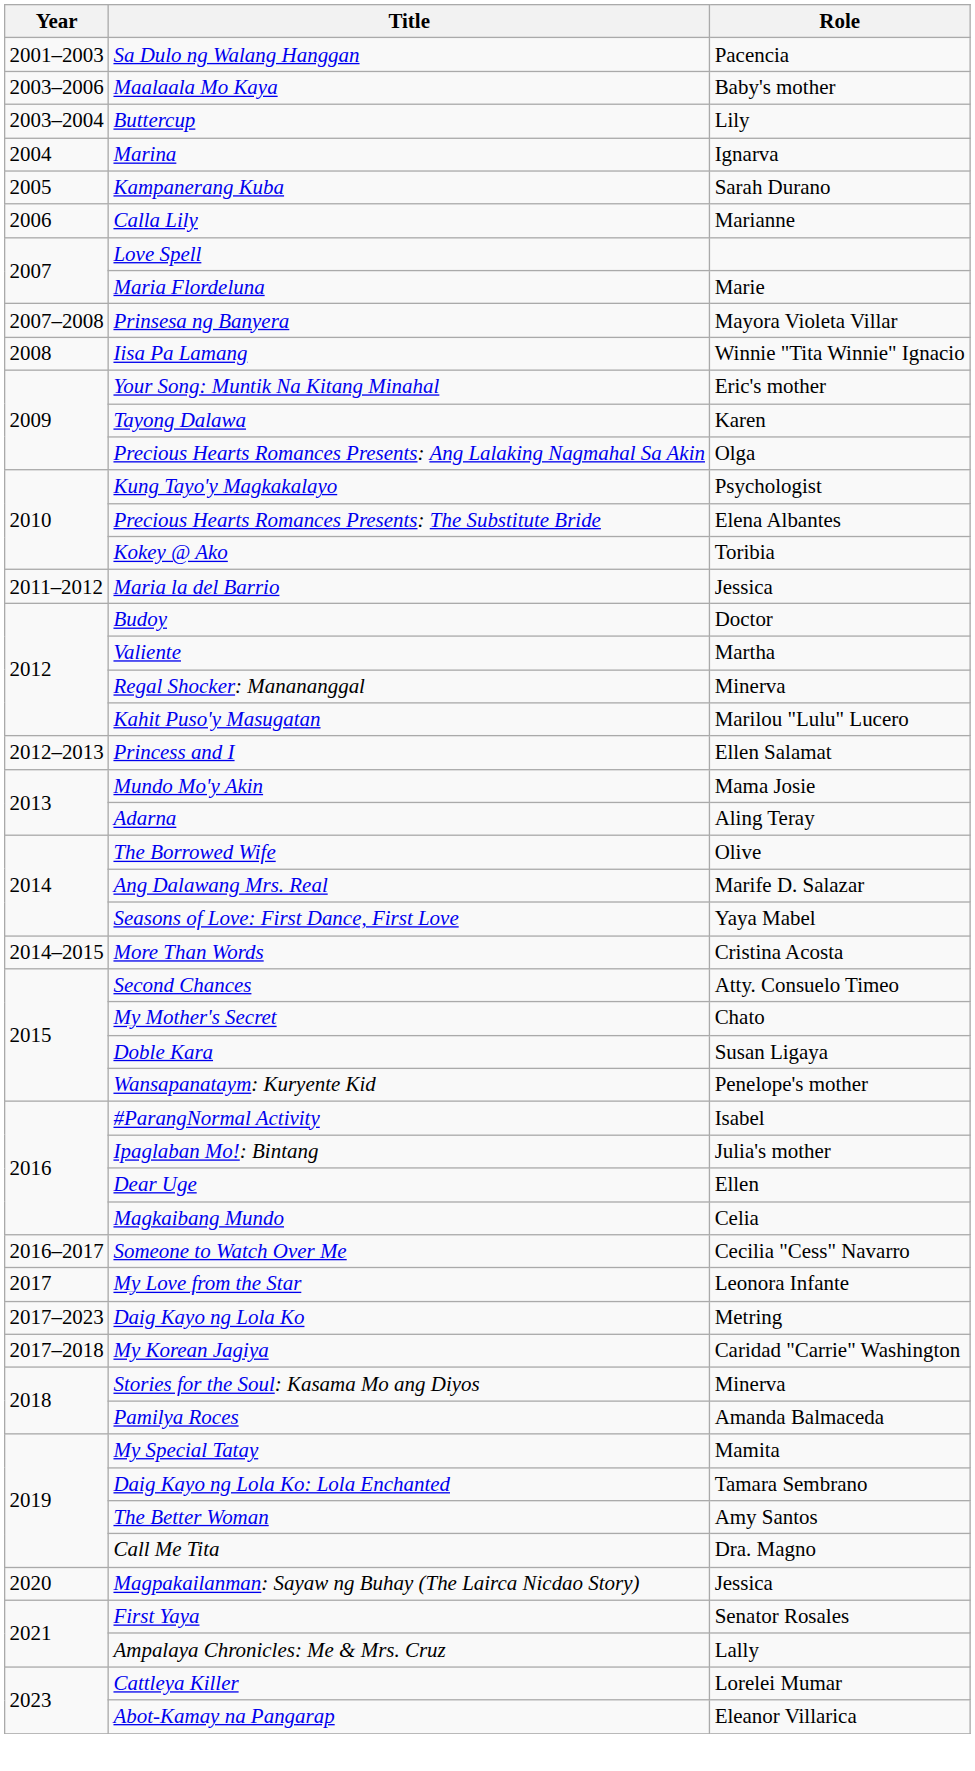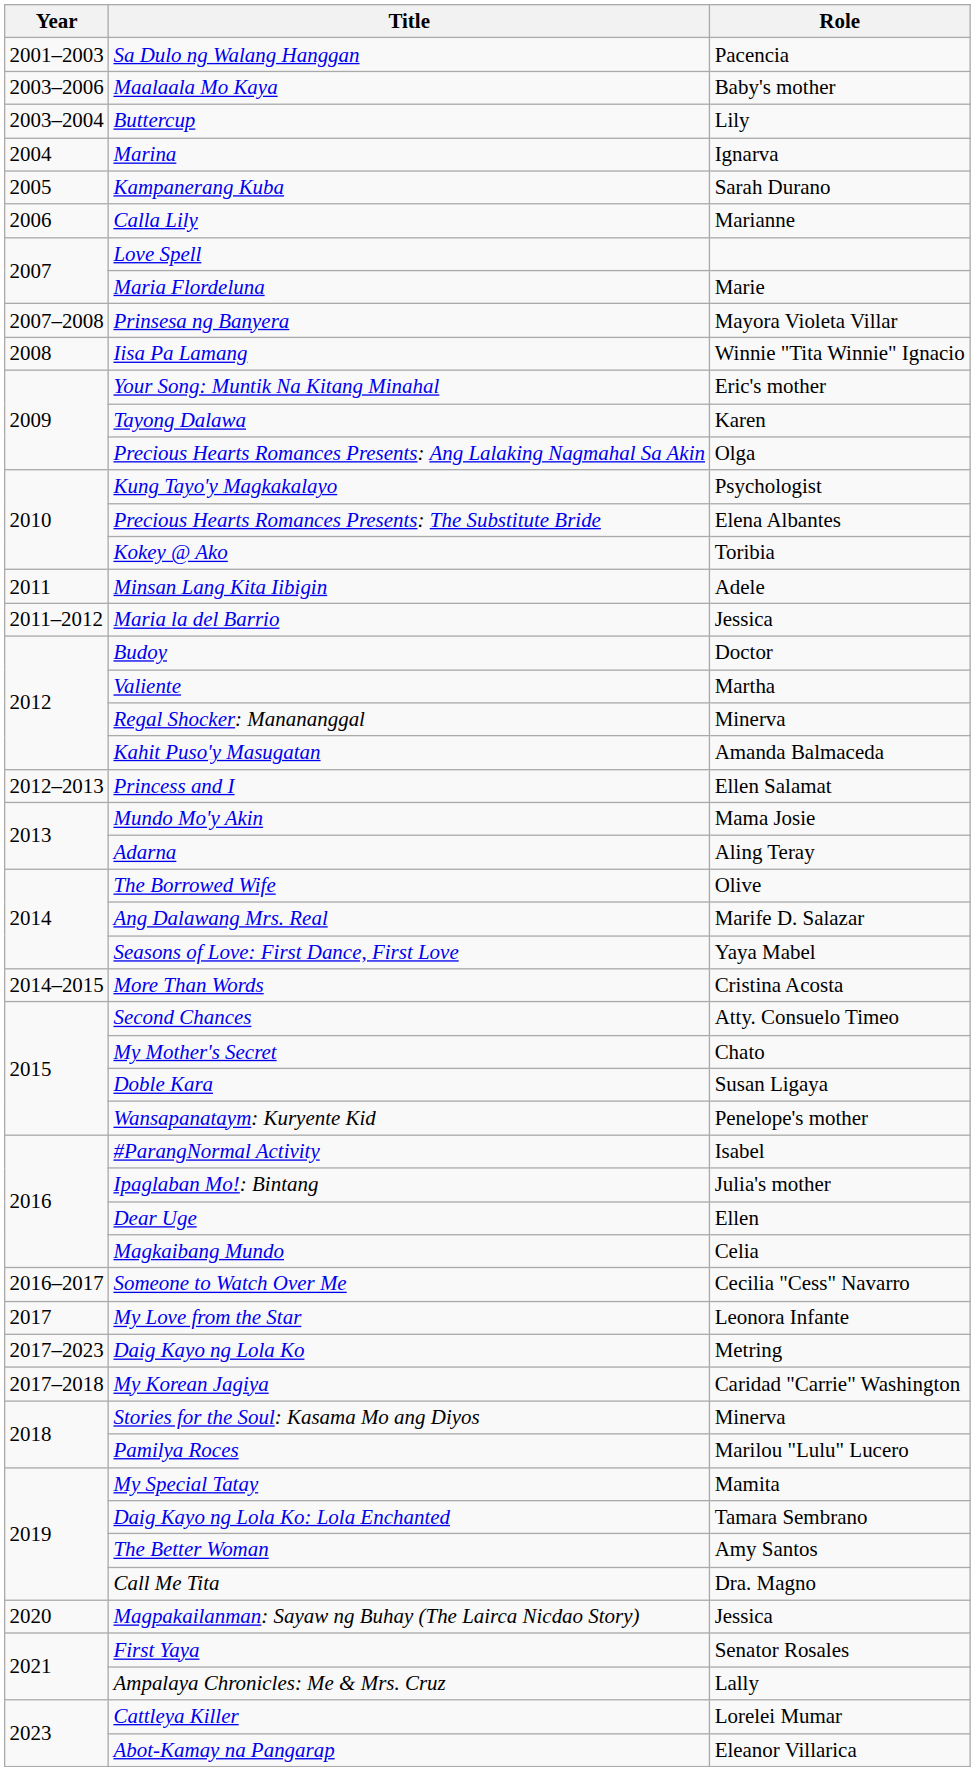+ row: 2011 | Minsan Lang Kita Iibigin | Adele
Kahit Puso'y Masugatan | Role: Marilou "Lulu" Lucero -> Amanda Balmaceda
Pamilya Roces | Role: Amanda Balmaceda -> Marilou "Lulu" Lucero
